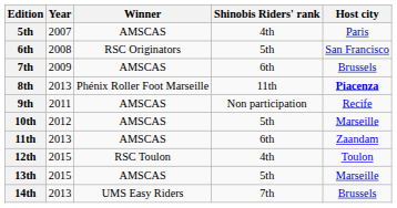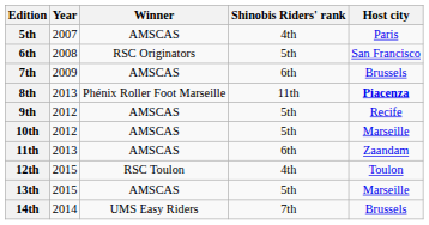9th | Year: 2011 -> 2012
9th | Shinobis Riders' rank: Non participation -> 5th
14th | Year: 2013 -> 2014
